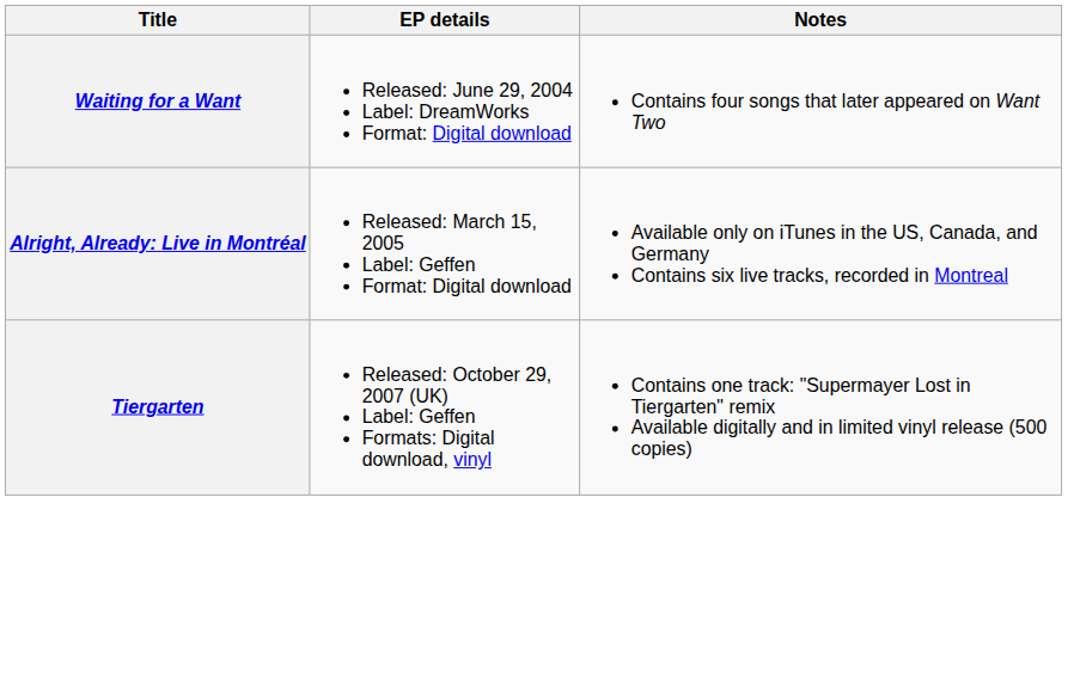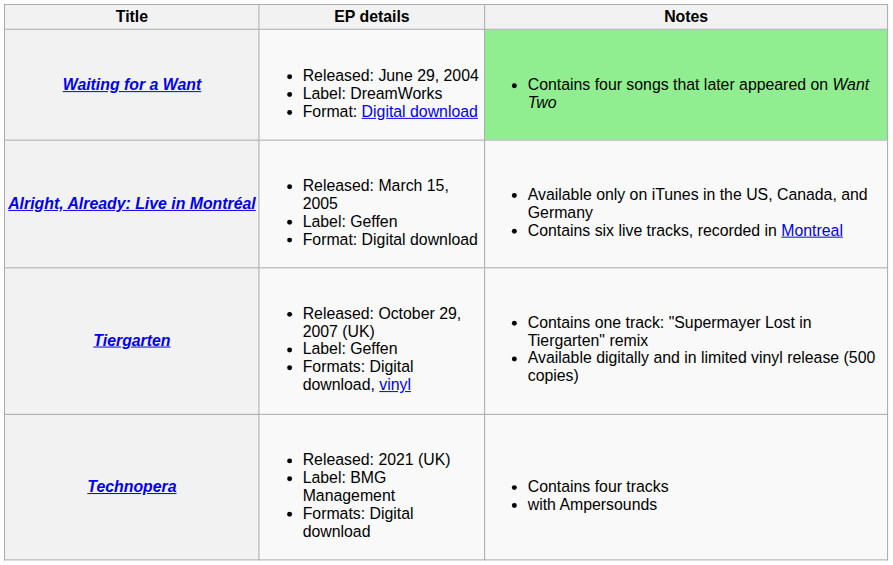Waiting for a Want | Notes: no background -> lightgreen background
+ row: Technopera | Released: 2021 (UK) Label: BMG Management Formats: Digital download | Contains four tracks with Ampersounds
